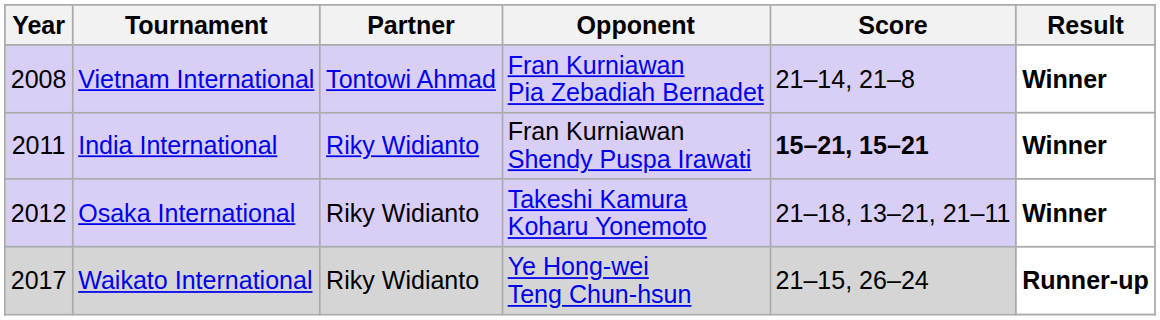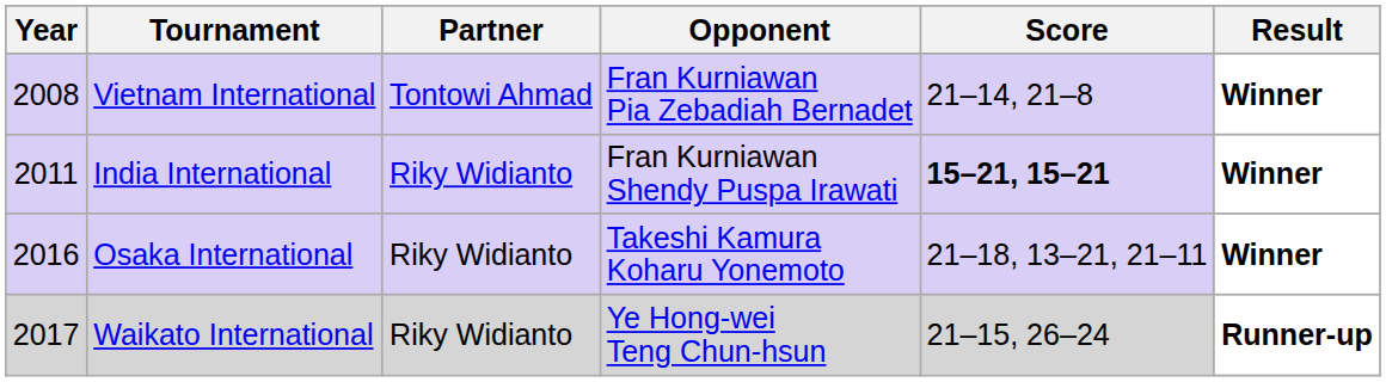Osaka International | Year: 2012 -> 2016
